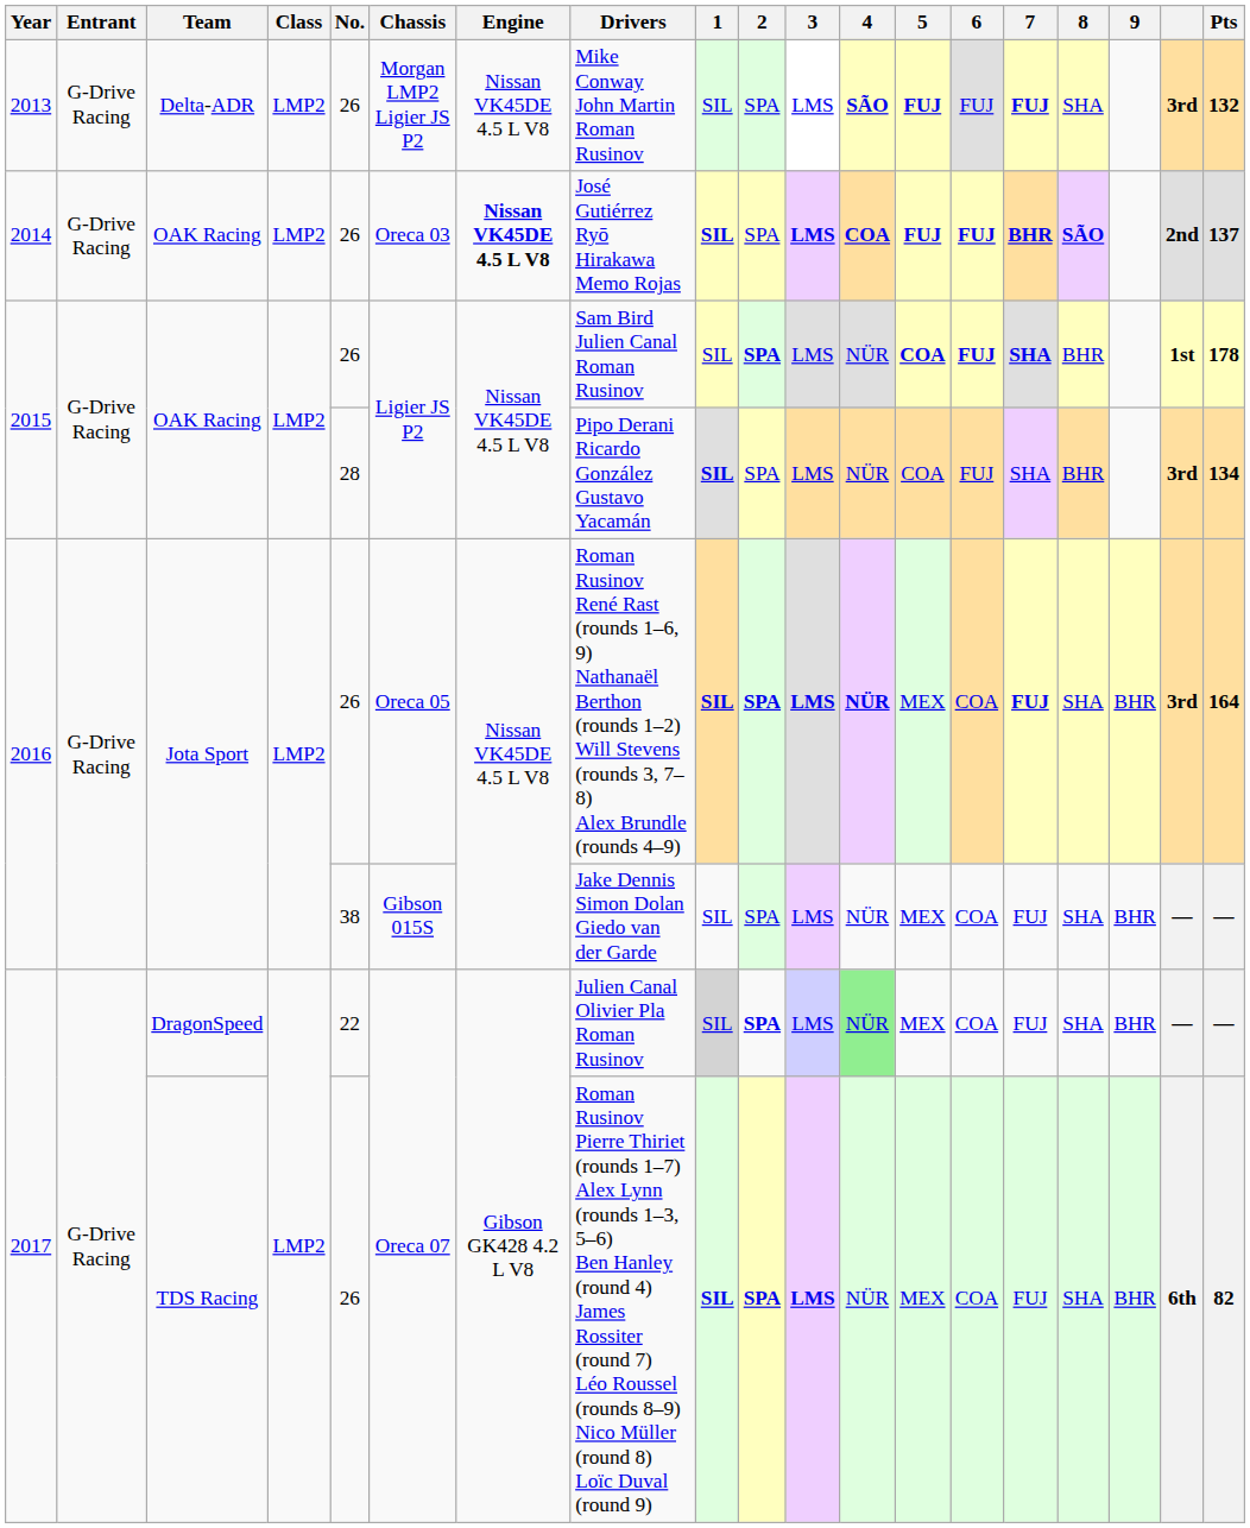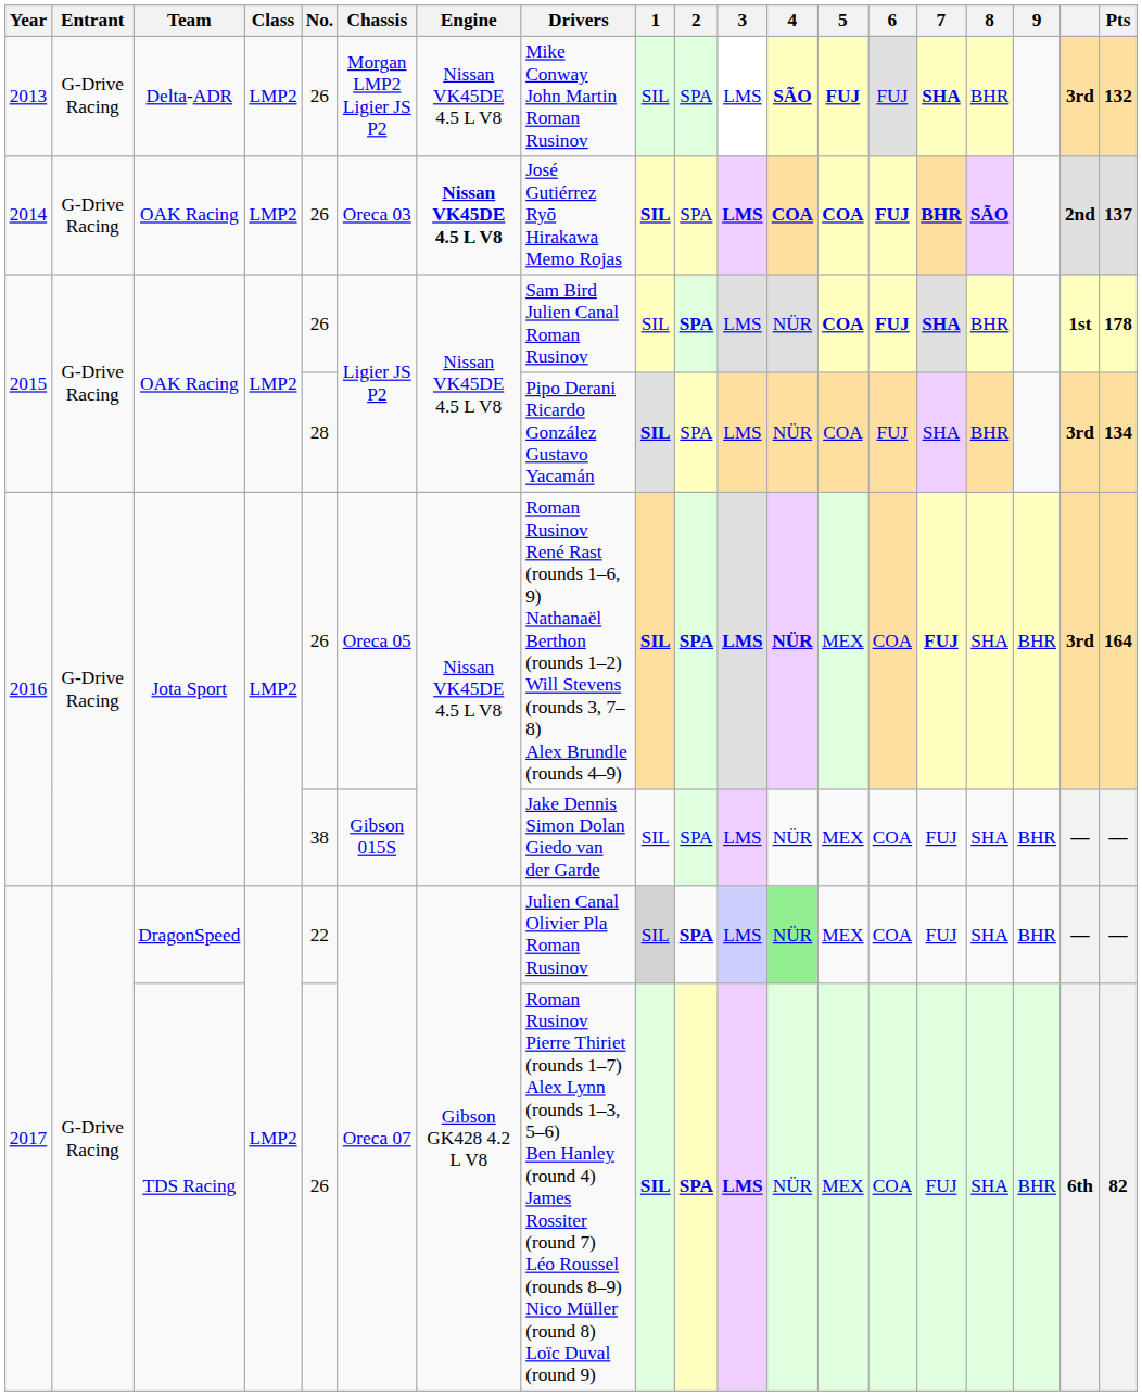2013 | 7: FUJ -> SHA
2013 | 8: SHA -> BHR
2014 | 5: FUJ -> COA
